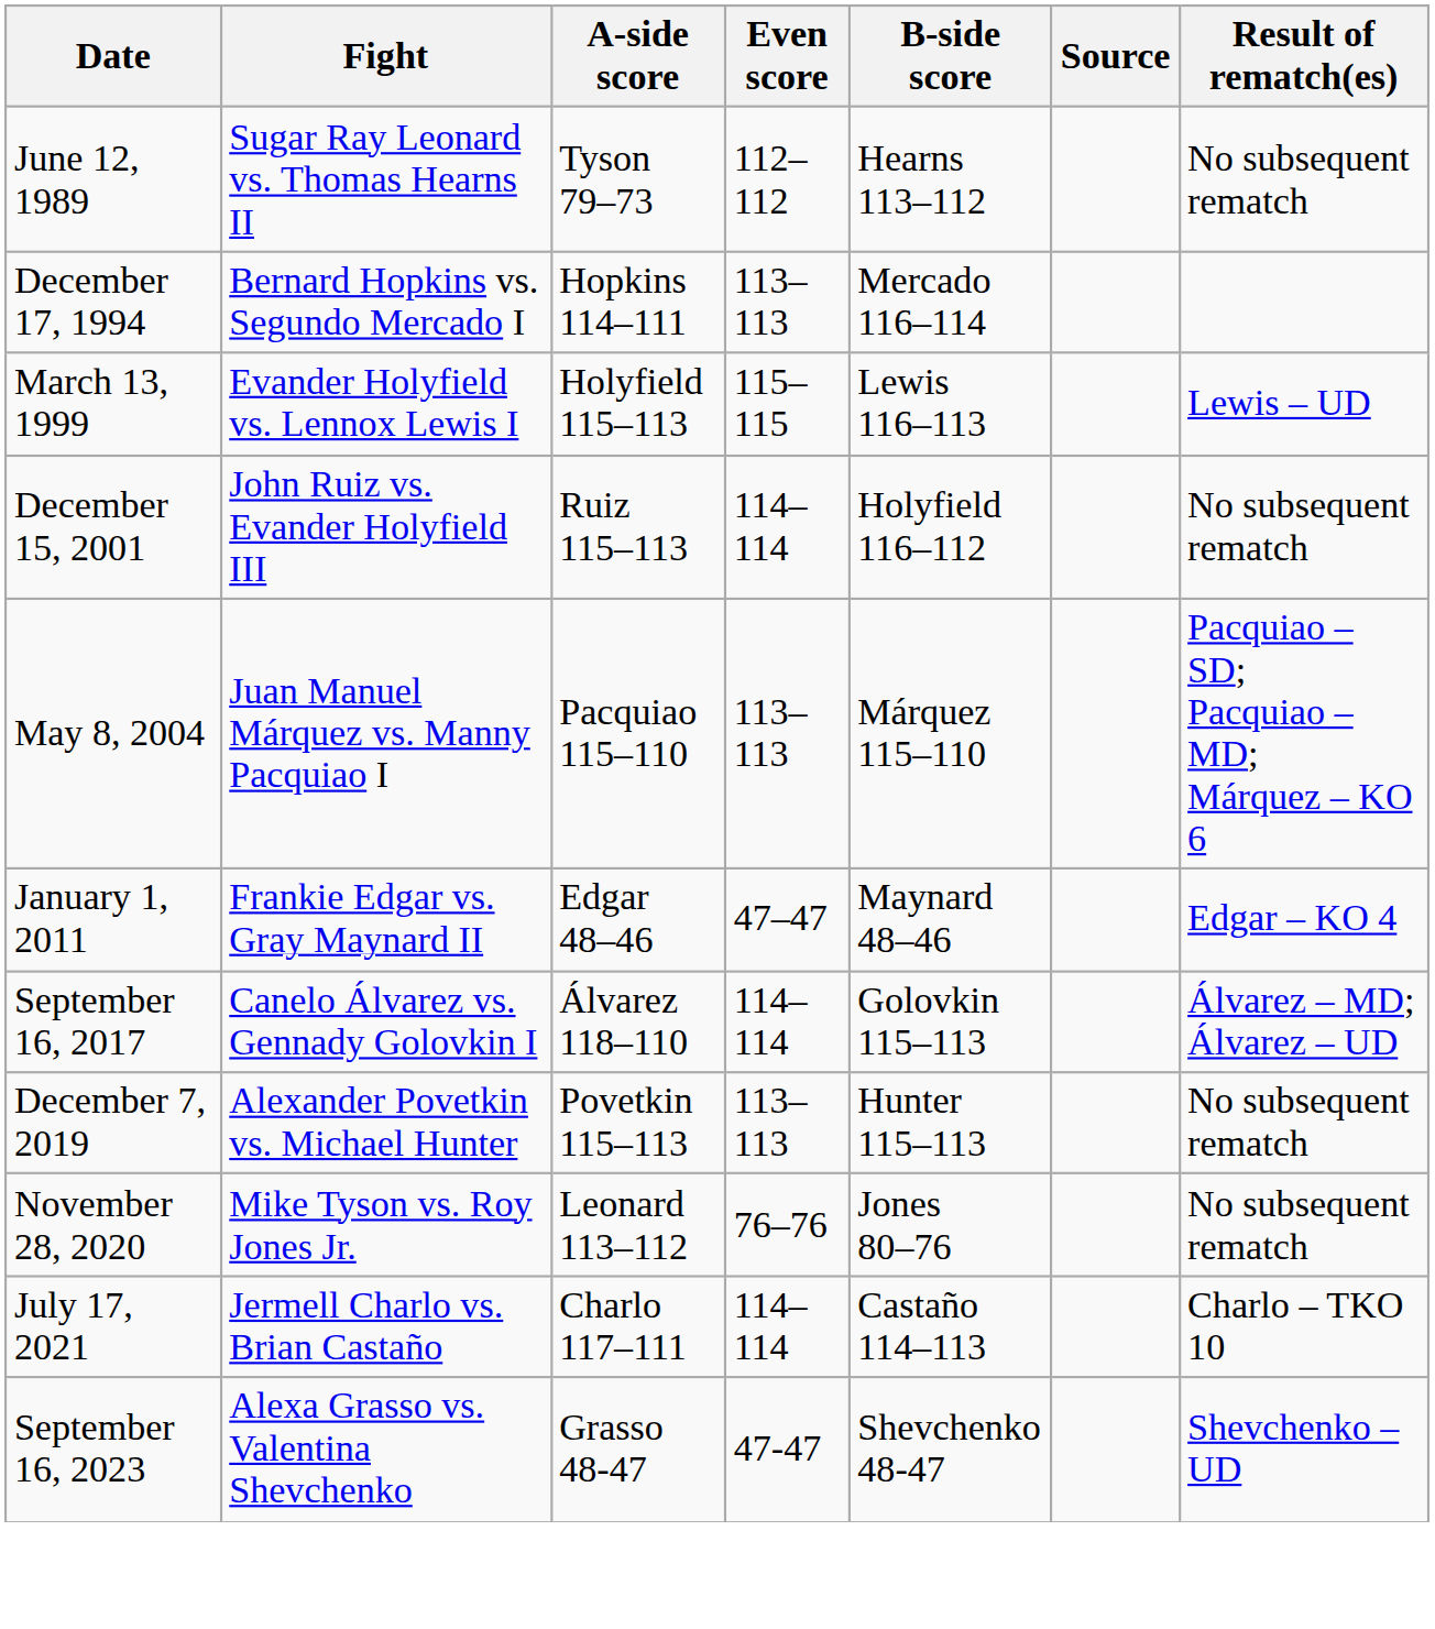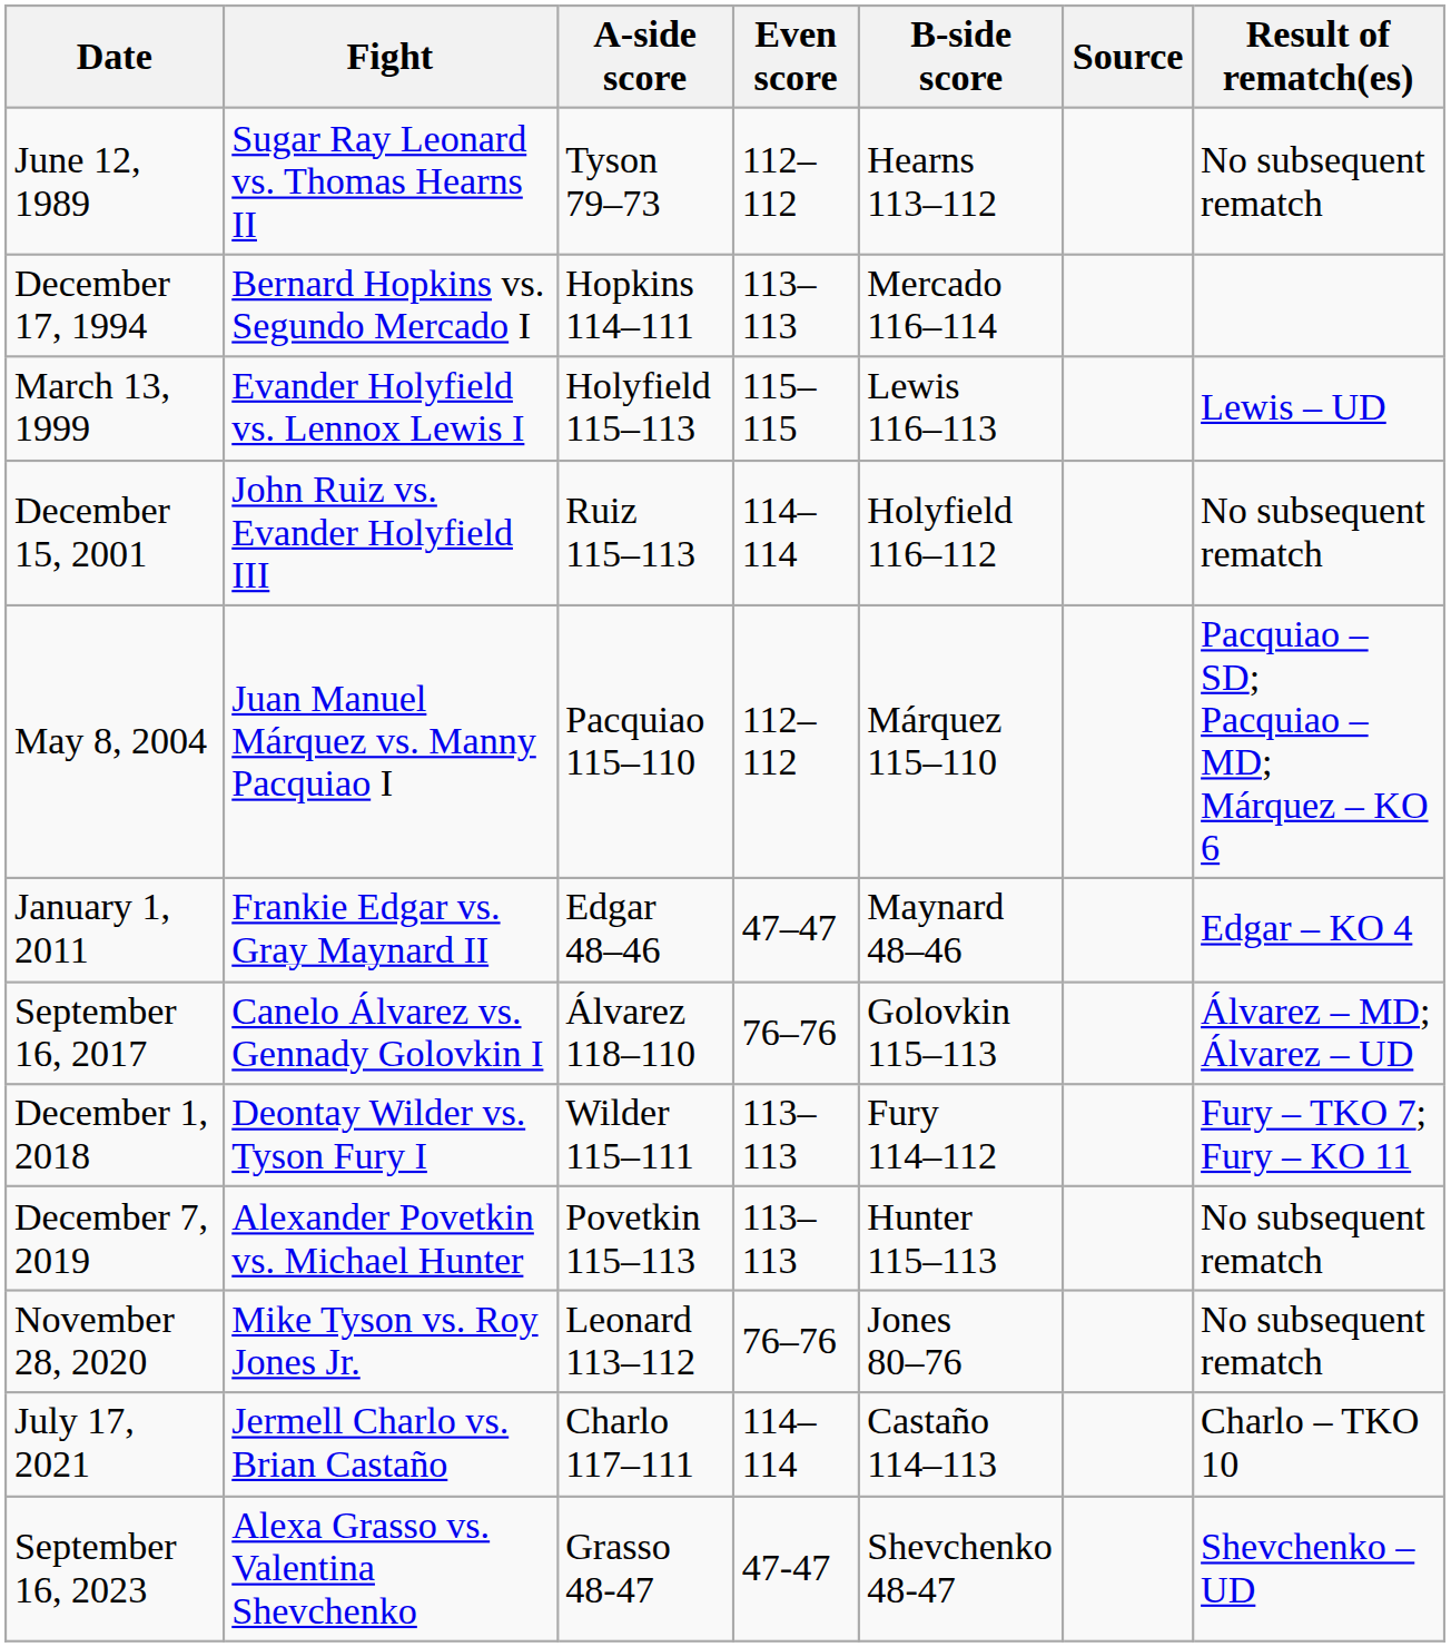May 8, 2004 | Even score: 113–113 -> 112–112
September 16, 2017 | Even score: 114–114 -> 76–76
+ row: December 1, 2018 | Deontay Wilder vs. Tyson Fury I | Wilder 115–111 | 113–113 | Fury 114–112 | Fury – TKO 7; Fury – KO 11
